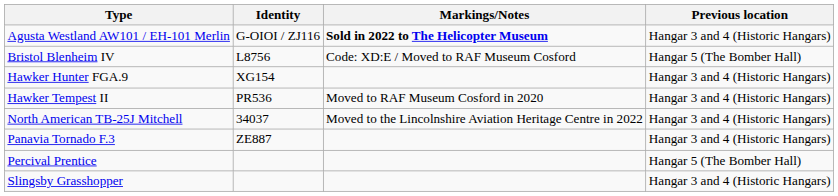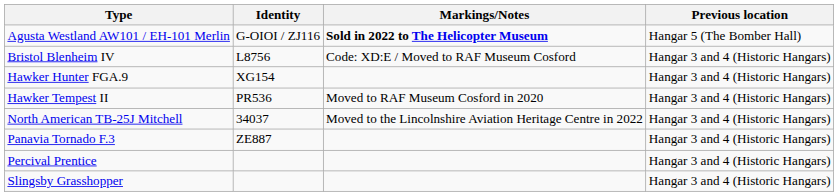Agusta Westland AW101 / EH-101 Merlin | Previous location: Hangar 3 and 4 (Historic Hangars) -> Hangar 5 (The Bomber Hall)
Bristol Blenheim IV | Previous location: Hangar 5 (The Bomber Hall) -> Hangar 3 and 4 (Historic Hangars)
Percival Prentice | Previous location: Hangar 5 (The Bomber Hall) -> Hangar 3 and 4 (Historic Hangars)
